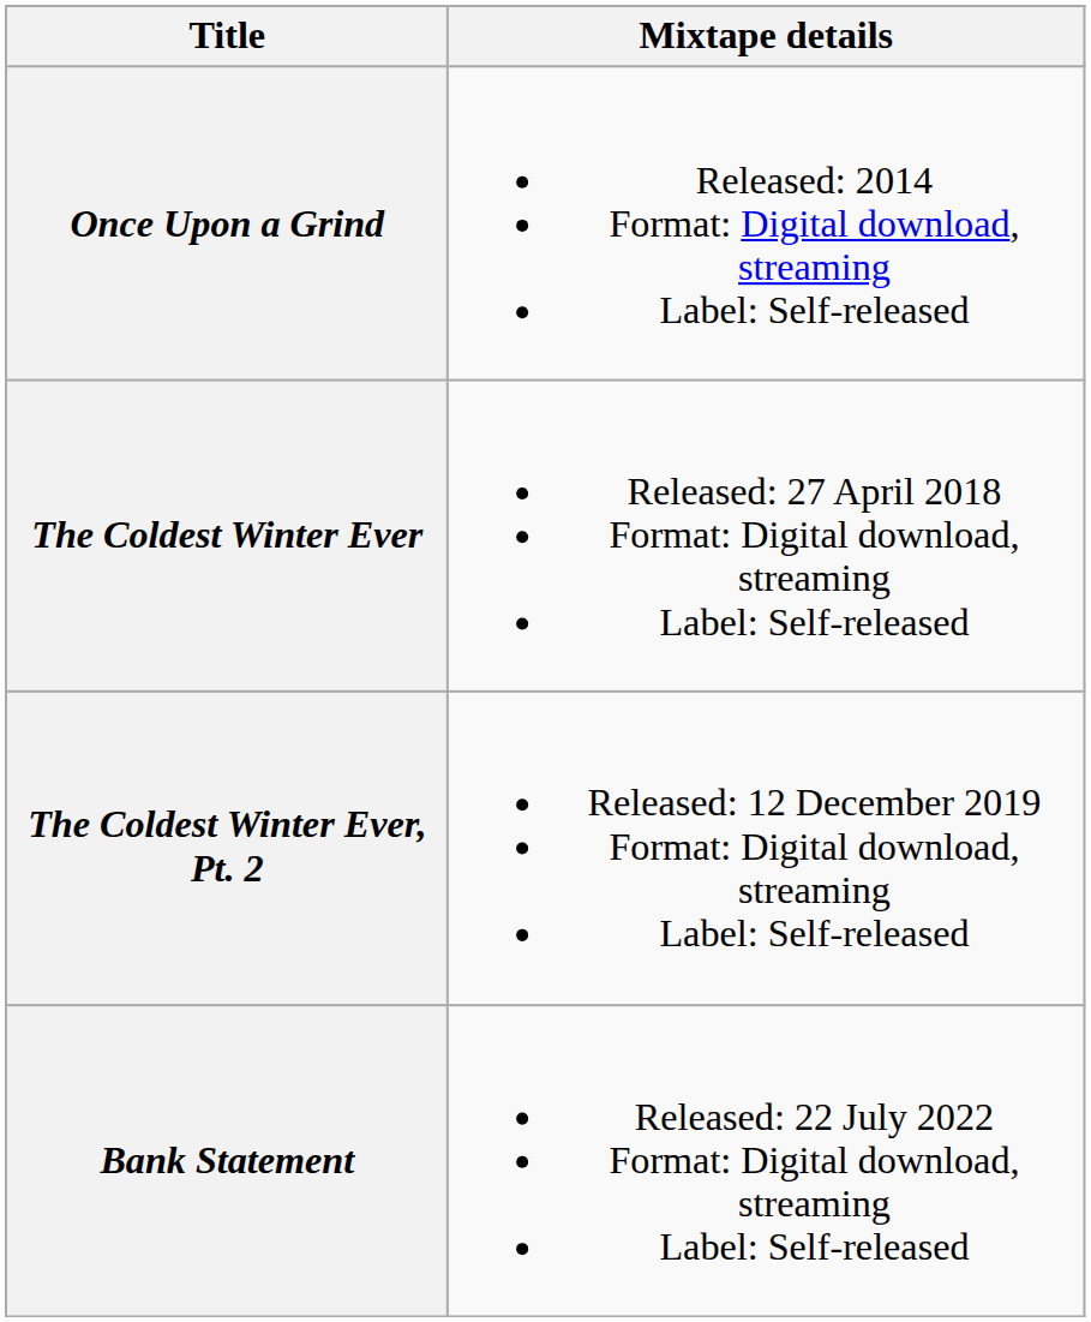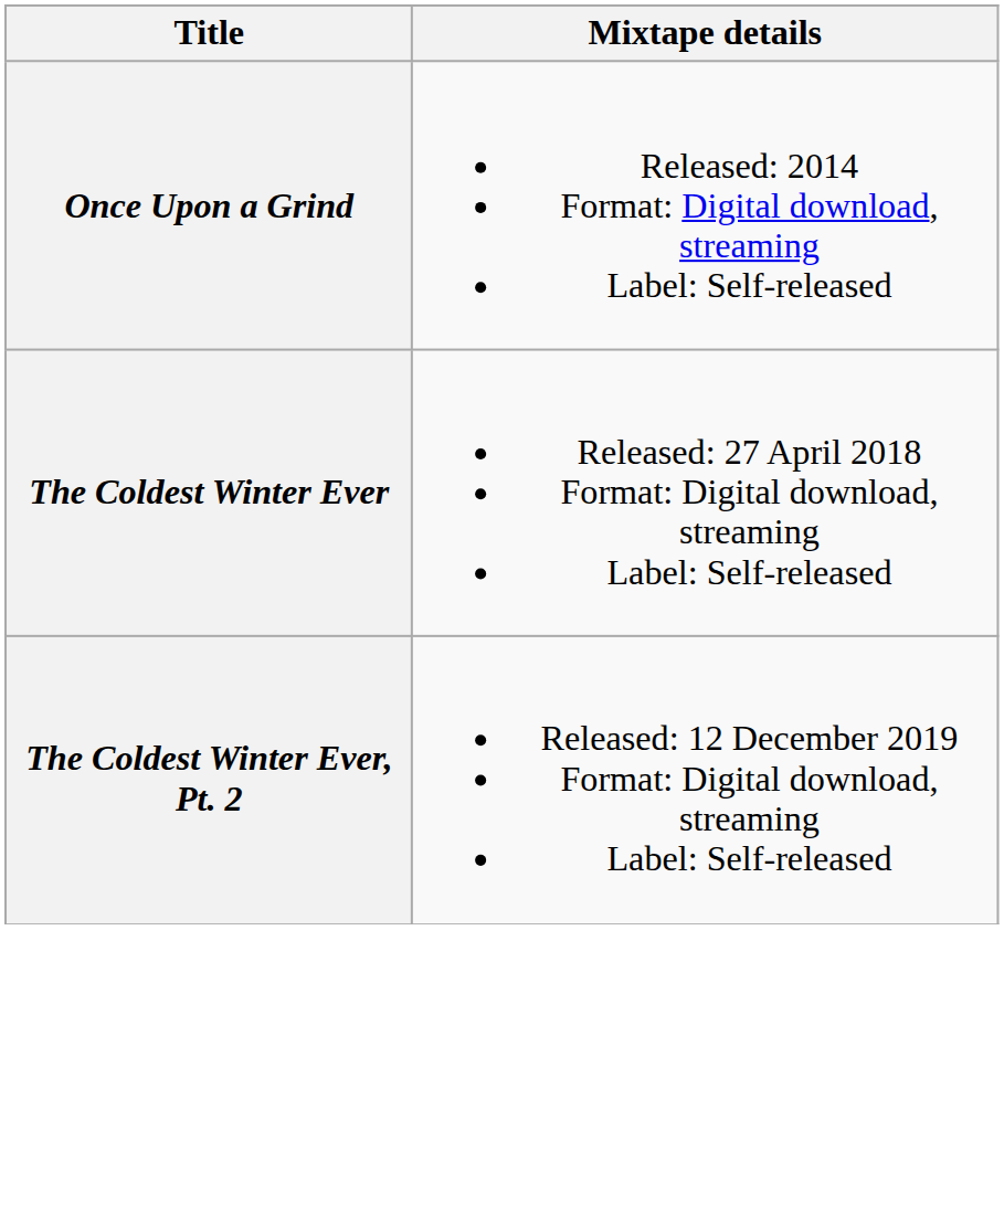- row: Bank Statement | Released: 22 July 2022 Format: Digital download, streaming Label: Self-released
